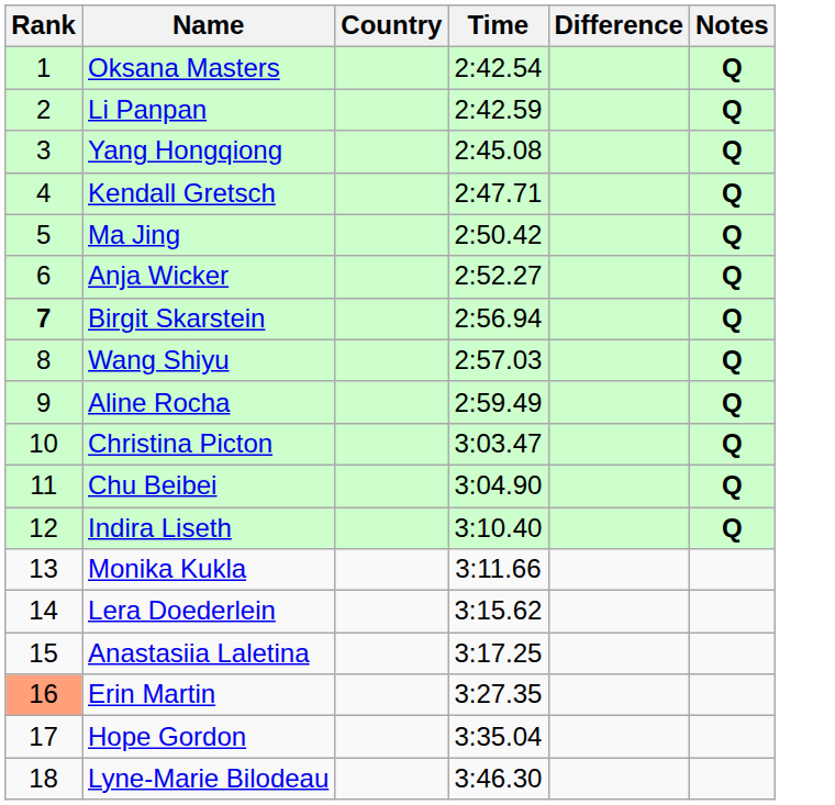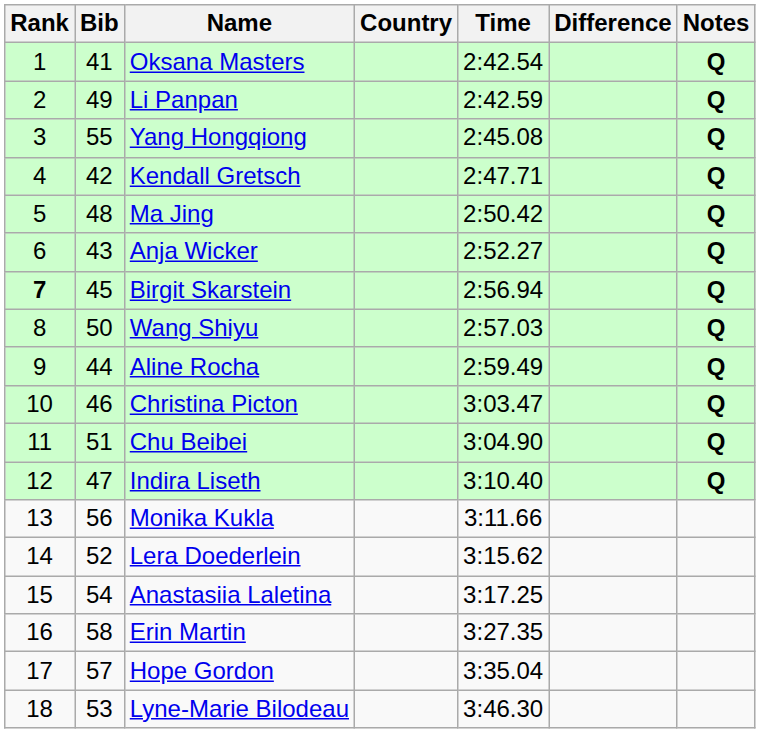+ column: Bib | 41 | 49 | 55 | 42 | 48 | 43 | 45 | 50 | 44 | 46 | 51 | 47 | 56 | 52 | 54 | 58 | 57 | 53
Erin Martin | Rank: lightsalmon background -> no background
